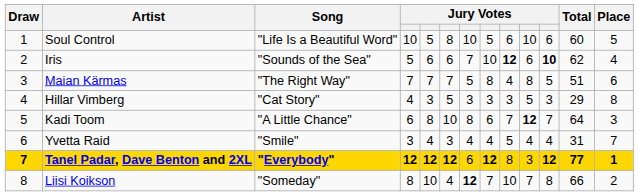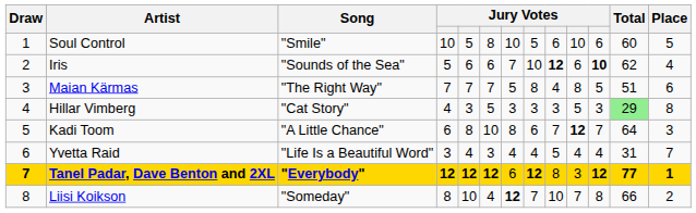Soul Control | Song: "Life Is a Beautiful Word" -> "Smile"
Hillar Vimberg | Total: no background -> lightgreen background
Yvetta Raid | Song: "Smile" -> "Life Is a Beautiful Word"
